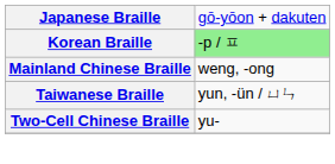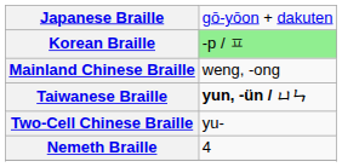Taiwanese Braille | column 2: normal -> bold
+ row: Nemeth Braille | 4
